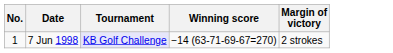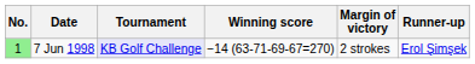+ column: Runner-up | Erol Şimşek
7 Jun 1998 | No.: no background -> lightgreen background
